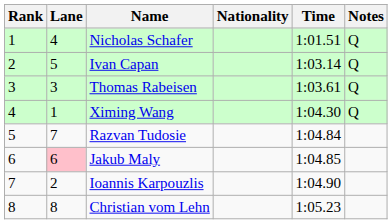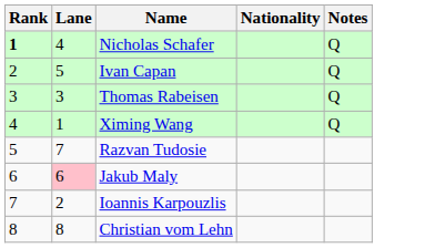- column: Time | 1:01.51 | 1:03.14 | 1:03.61 | 1:04.30 | 1:04.84 | 1:04.85 | 1:04.90 | 1:05.23
Nicholas Schafer | Rank: normal -> bold
